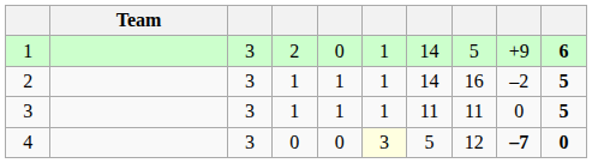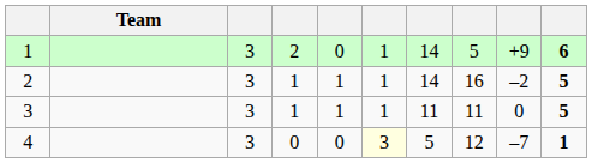4 | column 9: bold -> normal
4 | column 10: 0 -> 1
